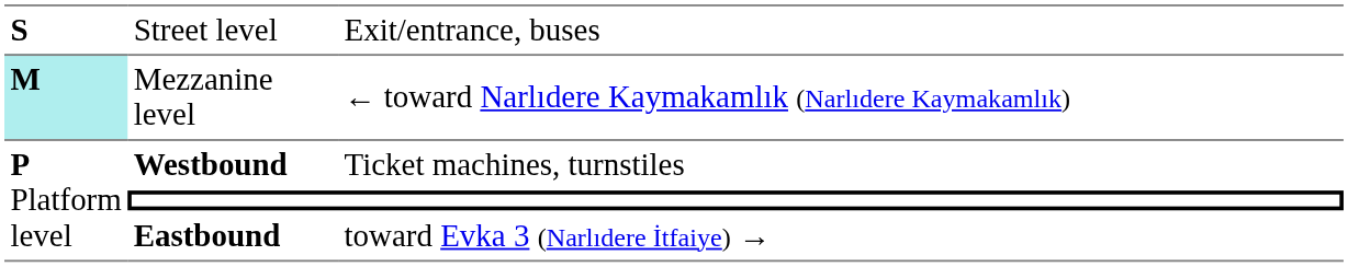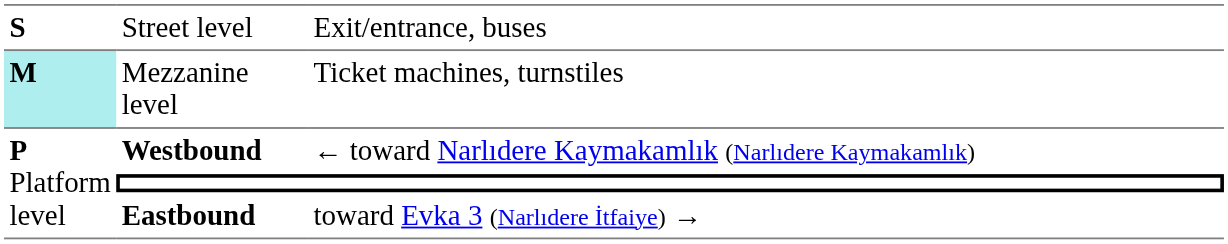Mezzanine level | column 3: ← toward Narlıdere Kaymakamlık (Narlıdere Kaymakamlık) -> Ticket machines, turnstiles
Westbound | column 3: Ticket machines, turnstiles -> ← toward Narlıdere Kaymakamlık (Narlıdere Kaymakamlık)
